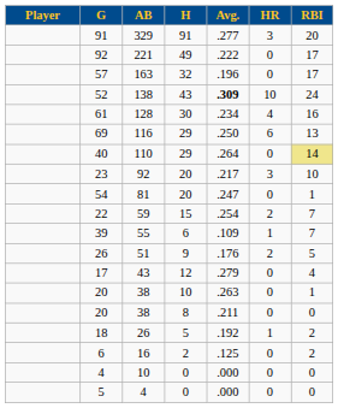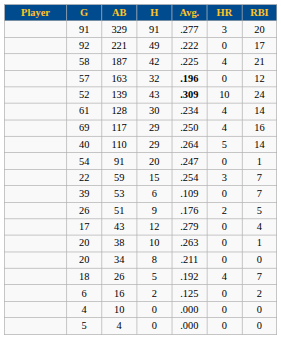+ row: 58 | 187 | 42 | .225 | 4 | 21
57 | Avg.: normal -> bold
57 | RBI: 17 -> 12
52 | AB: 138 -> 139
61 | RBI: 16 -> 14
69 | AB: 116 -> 117
69 | HR: 6 -> 4
69 | RBI: 13 -> 16
40 | HR: 0 -> 5
40 | RBI: khaki background -> no background
- row: 23 | 92 | 20 | .217 | 3 | 10
54 | AB: 81 -> 91
22 | HR: 2 -> 3
39 | AB: 55 -> 53
39 | HR: 1 -> 0
20 / 8 | AB: 38 -> 34
18 | HR: 1 -> 4
18 | RBI: 2 -> 7
